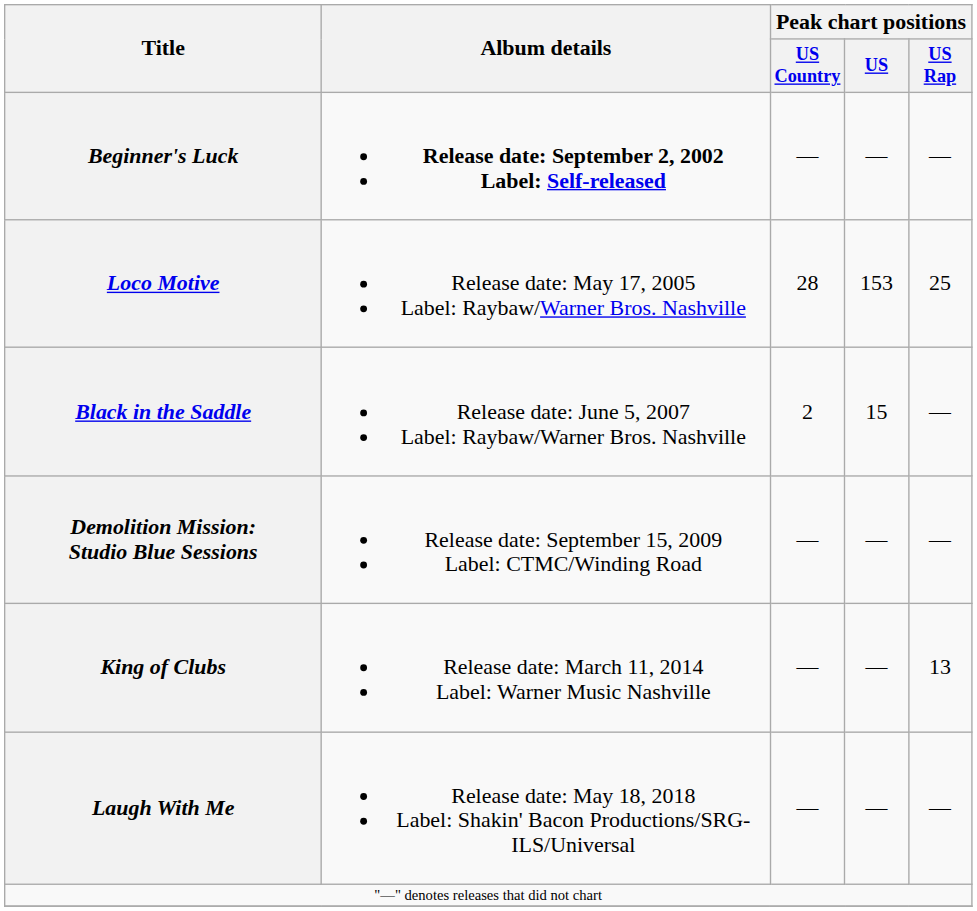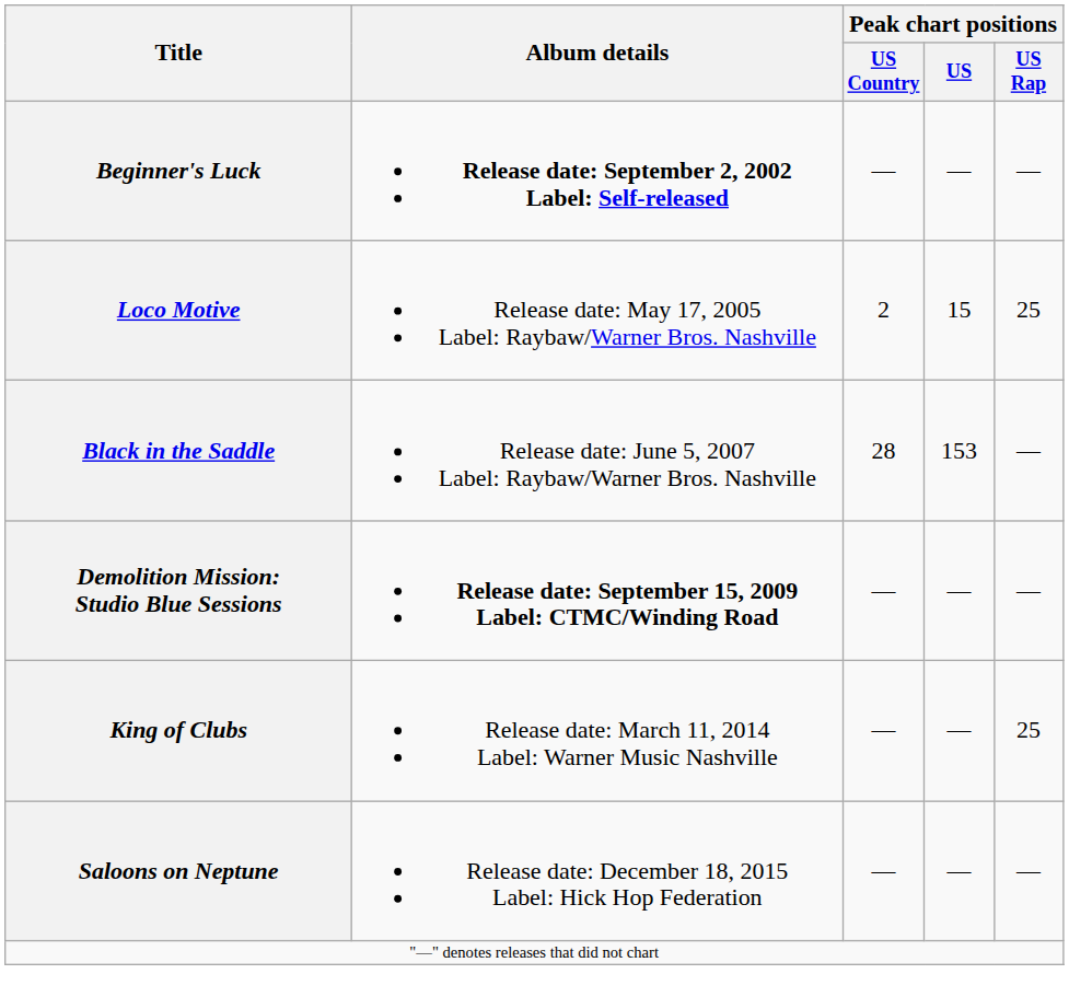Loco Motive | Peak chart positions / US Country: 28 -> 2
Loco Motive | Peak chart positions / US: 153 -> 15
Black in the Saddle | Peak chart positions / US Country: 2 -> 28
Black in the Saddle | Peak chart positions / US: 15 -> 153
Demolition Mission: Studio Blue Sessions | Album details: normal -> bold
King of Clubs | Peak chart positions / US Rap: 13 -> 25
+ row: Saloons on Neptune | Release date: December 18, 2015 Label: Hick Hop Federation | — | — | —
- row: Laugh With Me | Release date: May 18, 2018 Label: Shakin' Bacon Productions/SRG-ILS/Universal | — | — | —
